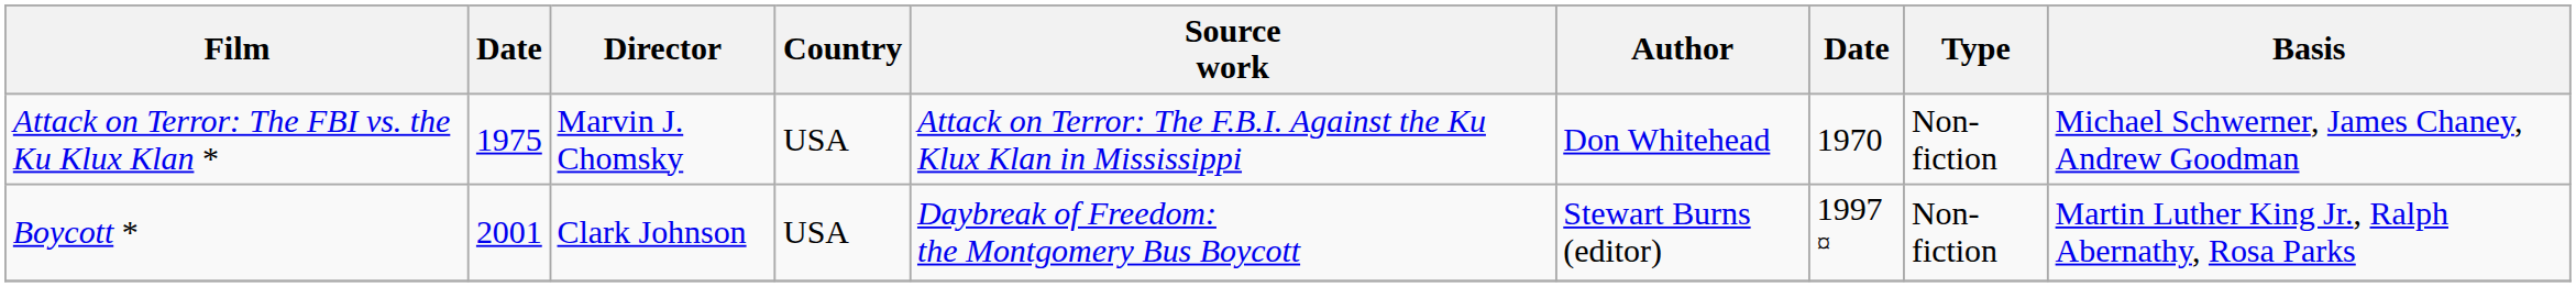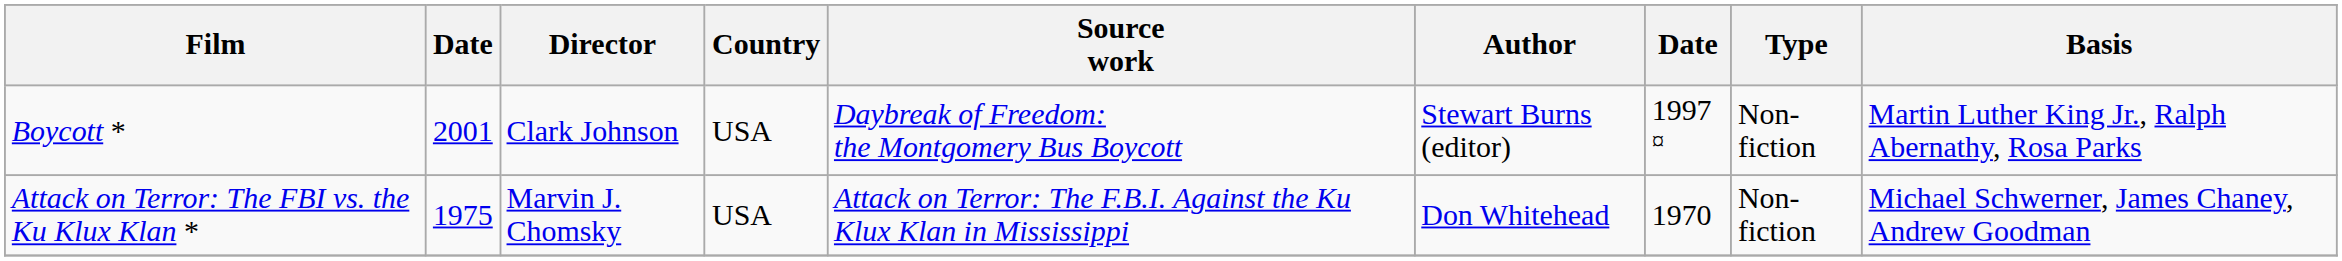rows swapped: Boycott * <-> Attack on Terror: The FBI vs. the Ku Klux Klan *
